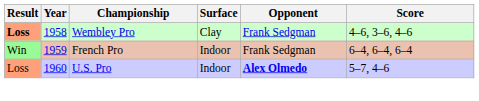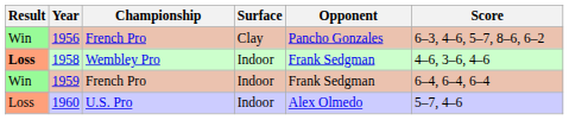+ row: Win | 1956 | French Pro | Clay | Pancho Gonzales | 6–3, 4–6, 5–7, 8–6, 6–2
1958 | Surface: Clay -> Indoor
1960 | Opponent: bold -> normal
